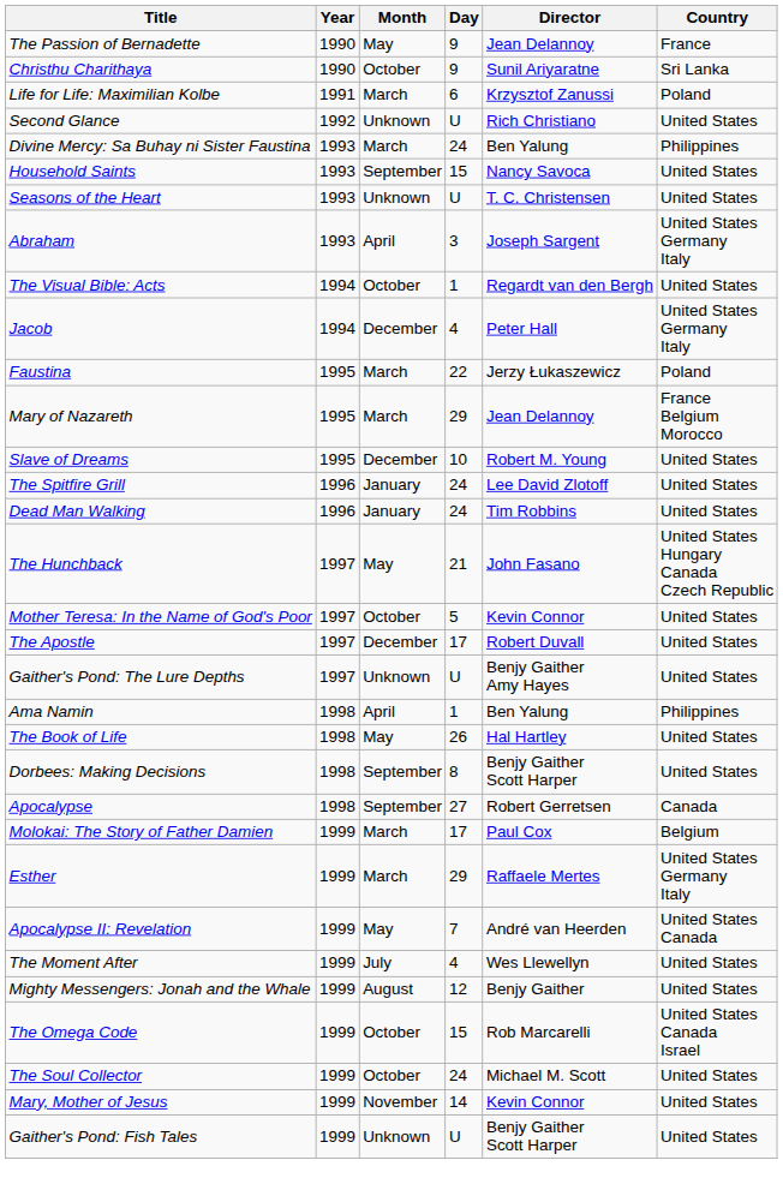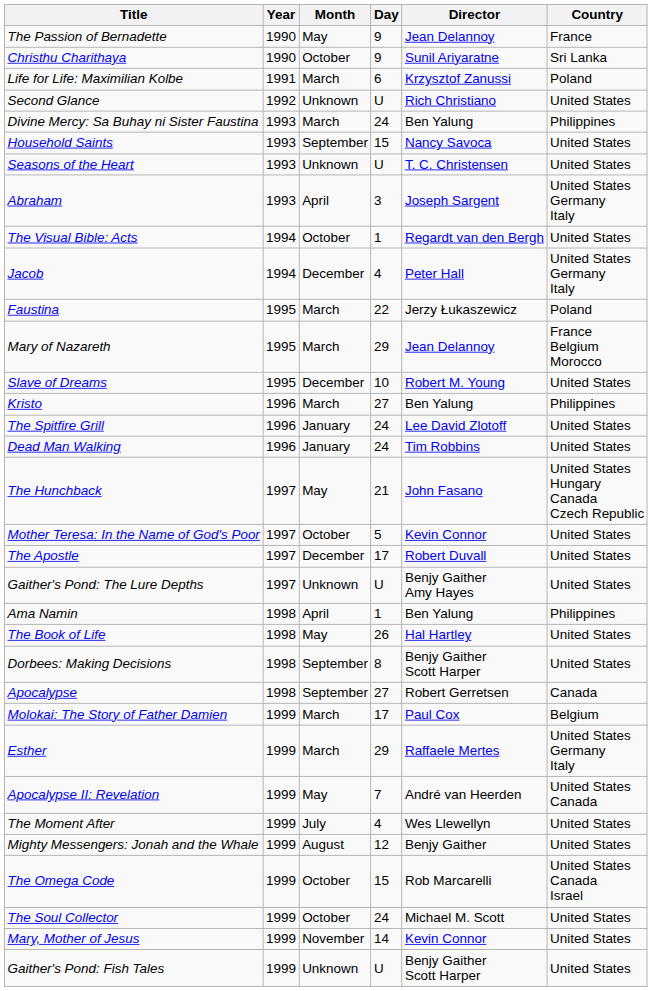+ row: Kristo | 1996 | March | 27 | Ben Yalung | Philippines
